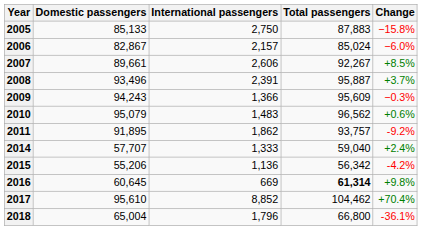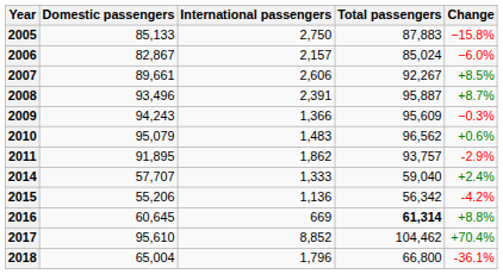2008 | Change: +3.7% -> +8.7%
2011 | Change: -9.2% -> -2.9%
2016 | Change: +9.8% -> +8.8%
